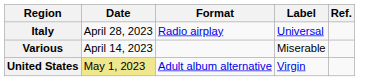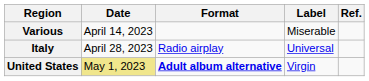rows swapped: Various <-> Italy
United States | Format: normal -> bold
